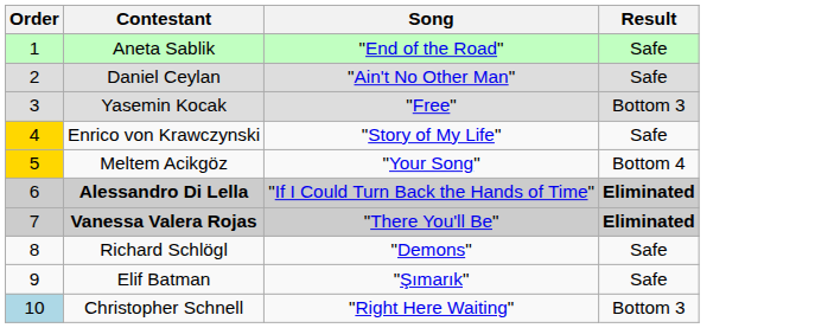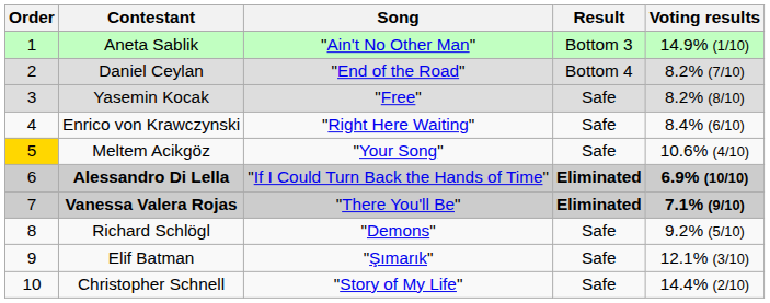+ column: Voting results | 14.9% (1/10) | 8.2% (7/10) | 8.2% (8/10) | 8.4% (6/10) | 10.6% (4/10) | 6.9% (10/10) | 7.1% (9/10) | 9.2% (5/10) | 12.1% (3/10) | 14.4% (2/10)
Aneta Sablik | Song: "End of the Road" -> "Ain't No Other Man"
Aneta Sablik | Result: Safe -> Bottom 3
Daniel Ceylan | Song: "Ain't No Other Man" -> "End of the Road"
Daniel Ceylan | Result: Safe -> Bottom 4
Yasemin Kocak | Result: Bottom 3 -> Safe
Enrico von Krawczynski | Order: gold background -> no background
Enrico von Krawczynski | Song: "Story of My Life" -> "Right Here Waiting"
Meltem Acikgöz | Result: Bottom 4 -> Safe
Christopher Schnell | Order: lightblue background -> no background
Christopher Schnell | Song: "Right Here Waiting" -> "Story of My Life"
Christopher Schnell | Result: Bottom 3 -> Safe
